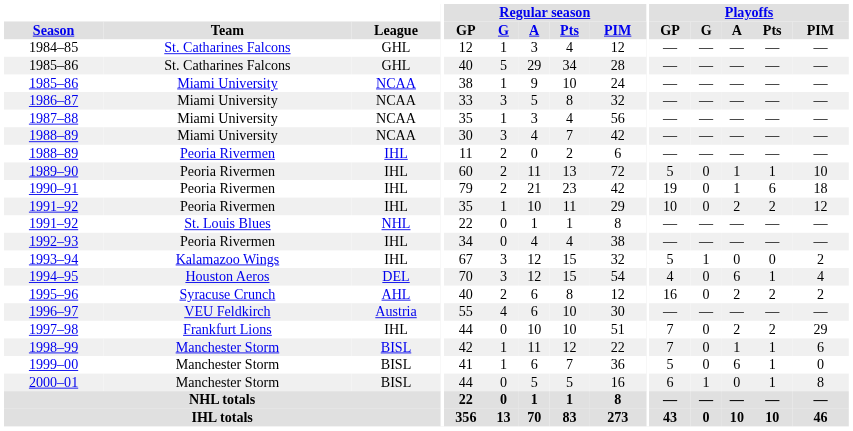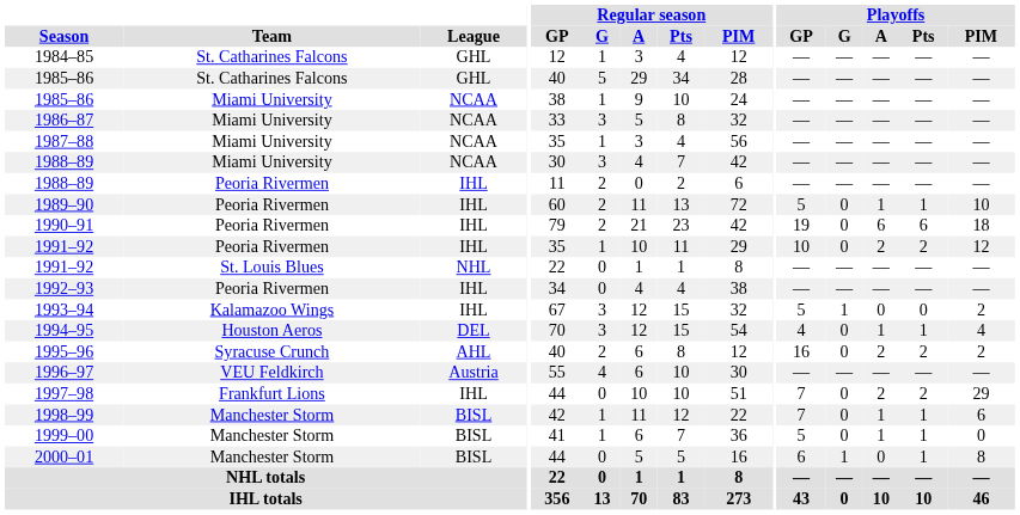1990–91 | Playoffs / A: 1 -> 6
1994–95 | Playoffs / A: 6 -> 1
1999–00 | Playoffs / A: 6 -> 1
